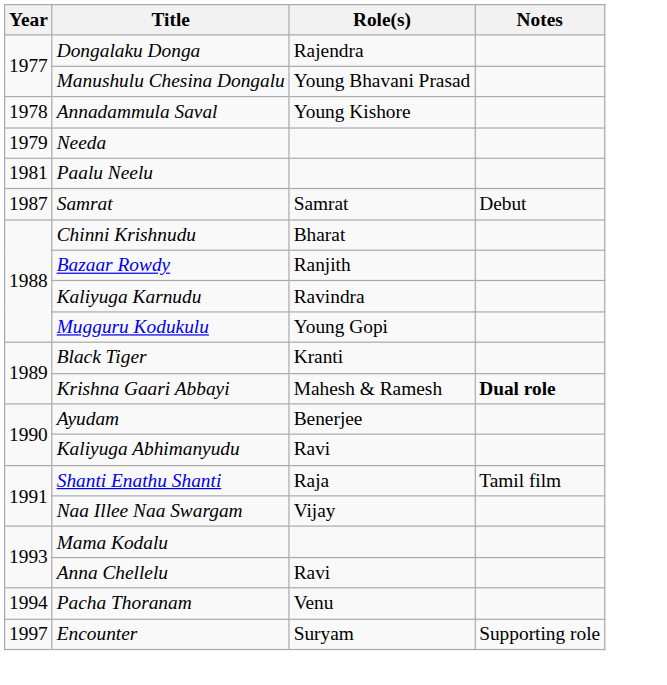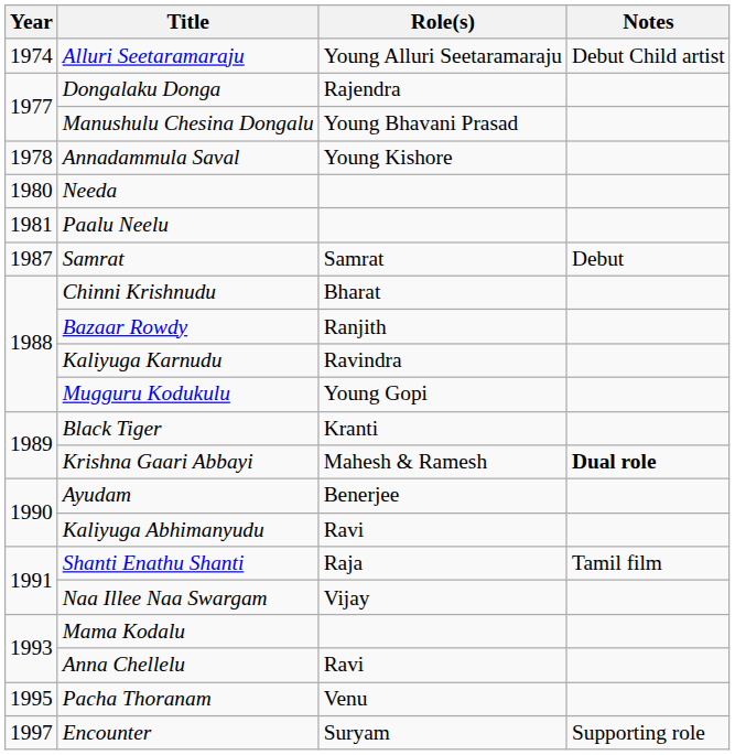+ row: 1974 | Alluri Seetaramaraju | Young Alluri Seetaramaraju | Debut Child artist
Needa | Year: 1979 -> 1980
Pacha Thoranam | Year: 1994 -> 1995
